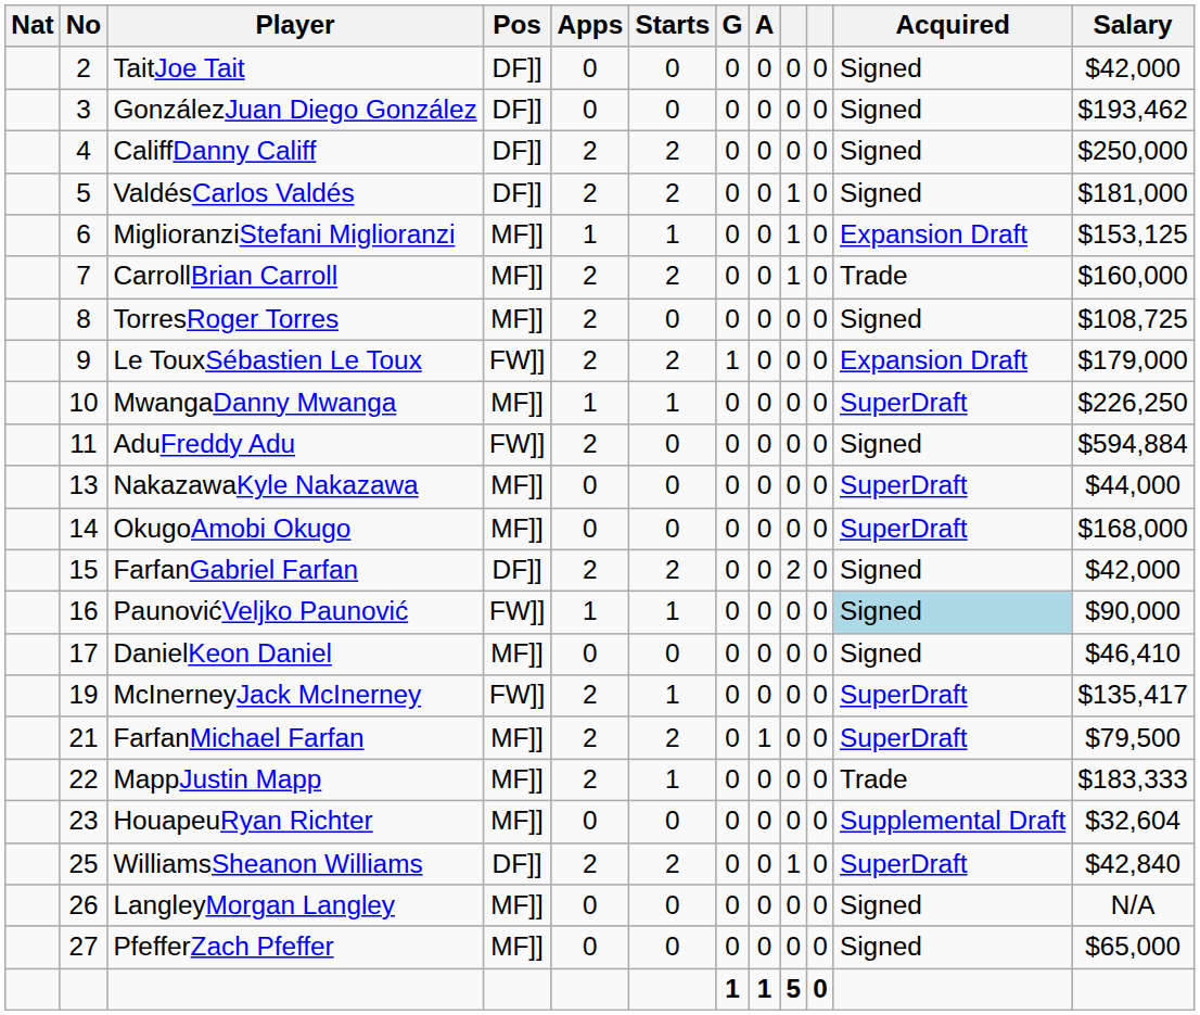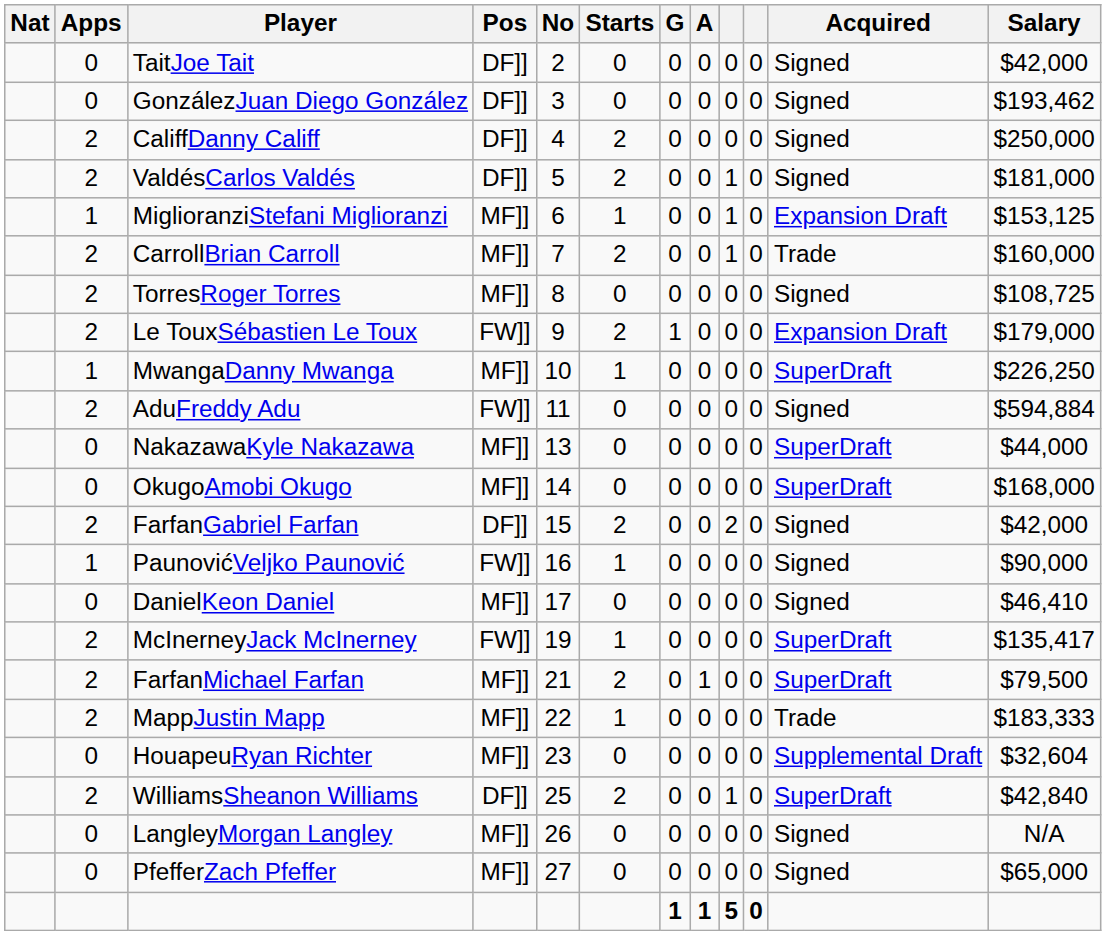columns swapped: No <-> Apps
PaunovićVeljko Paunović | Acquired: lightblue background -> no background
